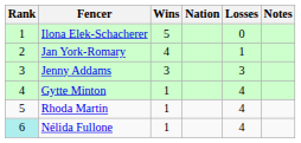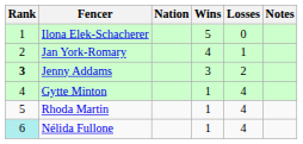columns swapped: Nation <-> Wins
Jenny Addams | Rank: normal -> bold
Jenny Addams | Losses: 3 -> 2
